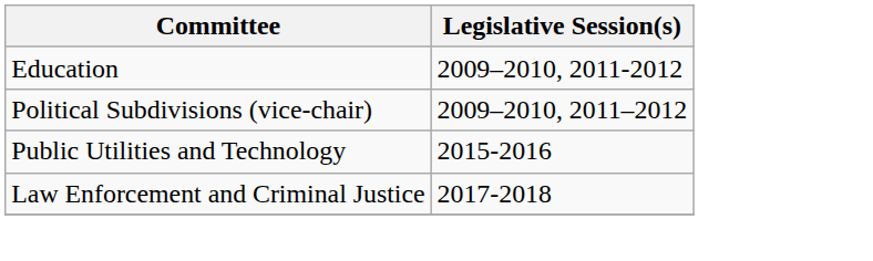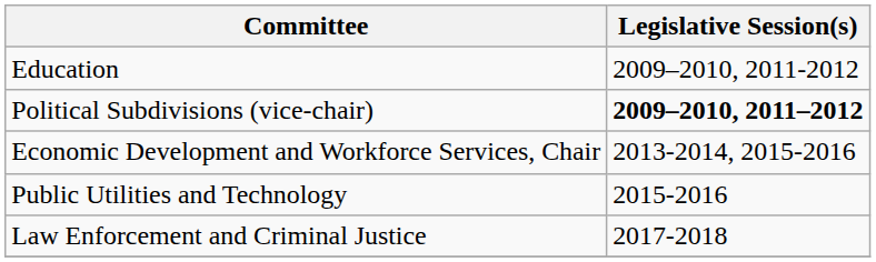Political Subdivisions (vice-chair) | Legislative Session(s): normal -> bold
+ row: Economic Development and Workforce Services, Chair | 2013-2014, 2015-2016
